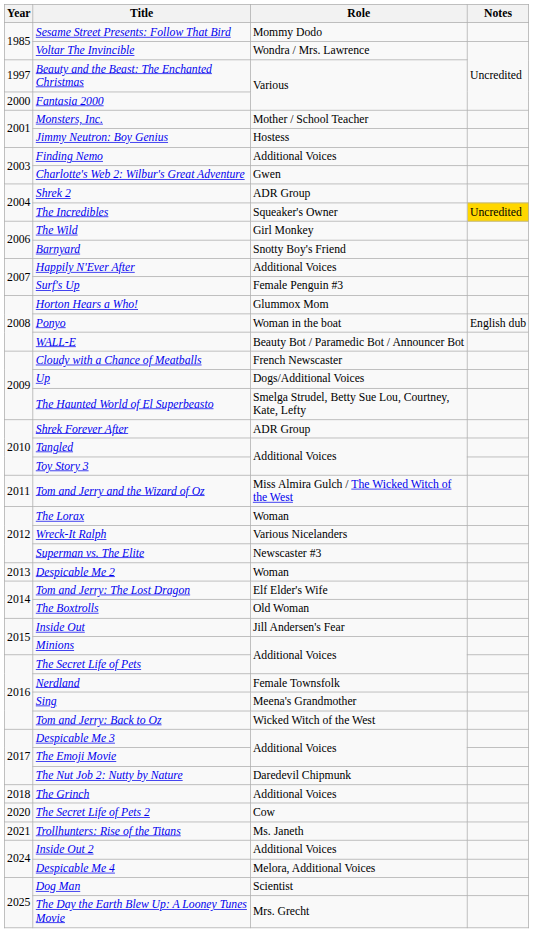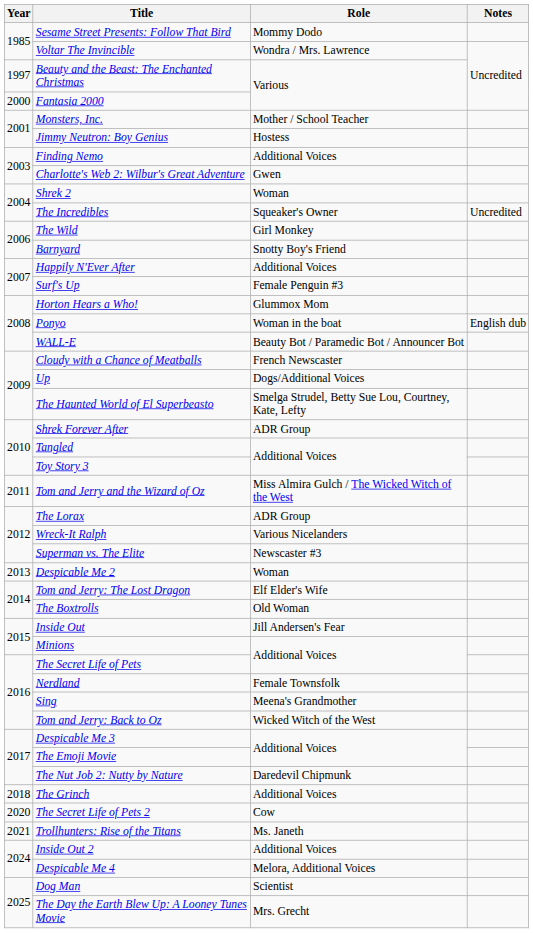Shrek 2 | Role: ADR Group -> Woman
The Incredibles | Notes: gold background -> no background
The Lorax | Role: Woman -> ADR Group
